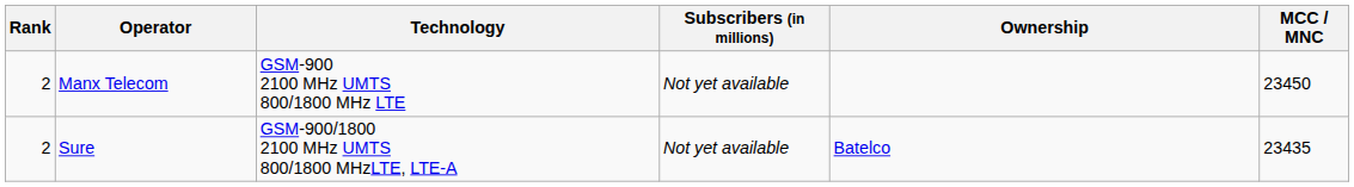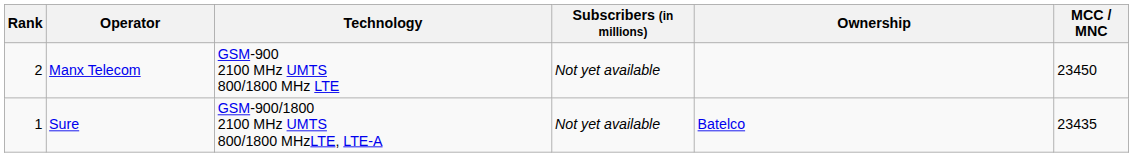Sure | Rank: 2 -> 1
